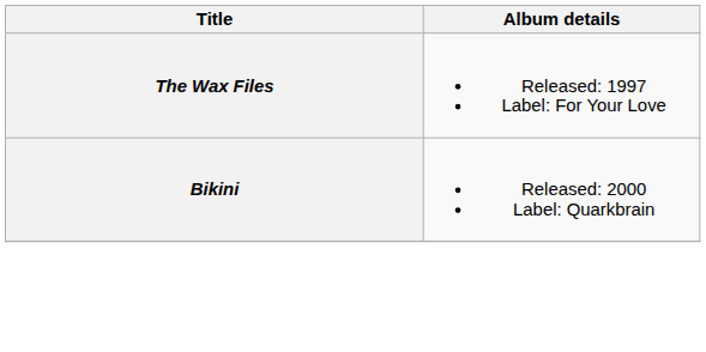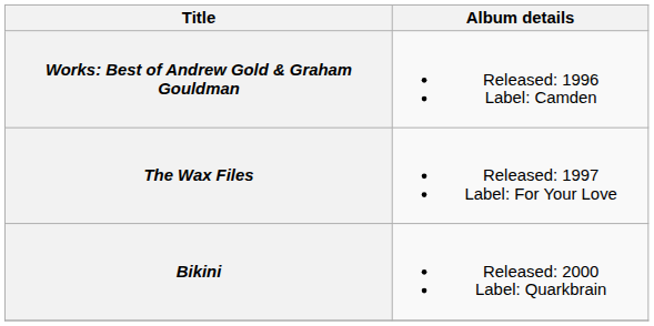+ row: Works: Best of Andrew Gold & Graham Gouldman | Released: 1996 Label: Camden
